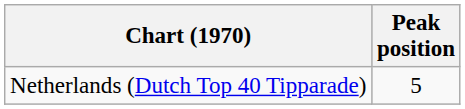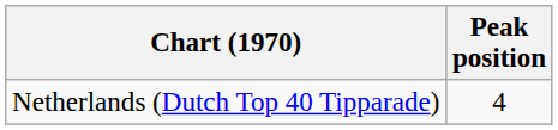Netherlands (Dutch Top 40 Tipparade) | Peak position: 5 -> 4
